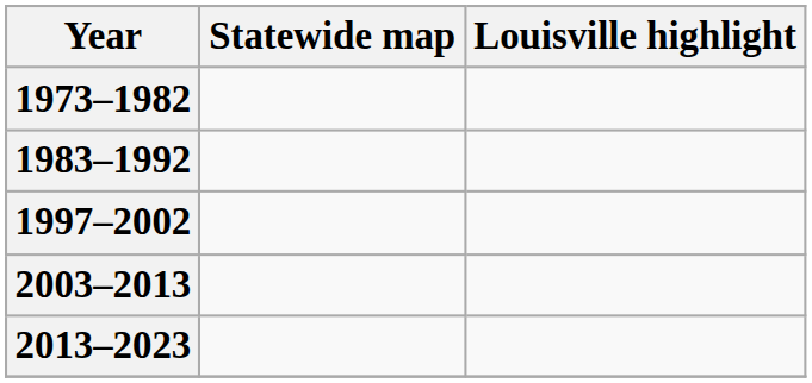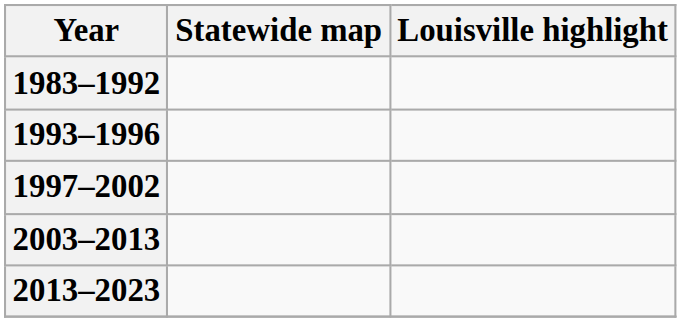- row: 1973–1982
+ row: 1993–1996
